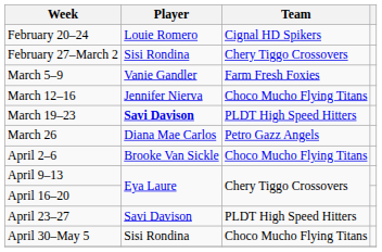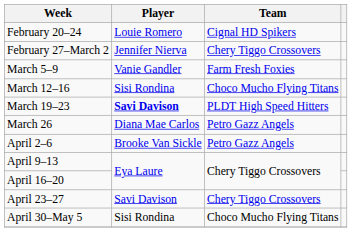February 27–March 2 | Player: Sisi Rondina -> Jennifer Nierva
March 12–16 | Player: Jennifer Nierva -> Sisi Rondina
April 2–6 | Team: Choco Mucho Flying Titans -> Petro Gazz Angels
April 23–27 | Team: PLDT High Speed Hitters -> Chery Tiggo Crossovers
